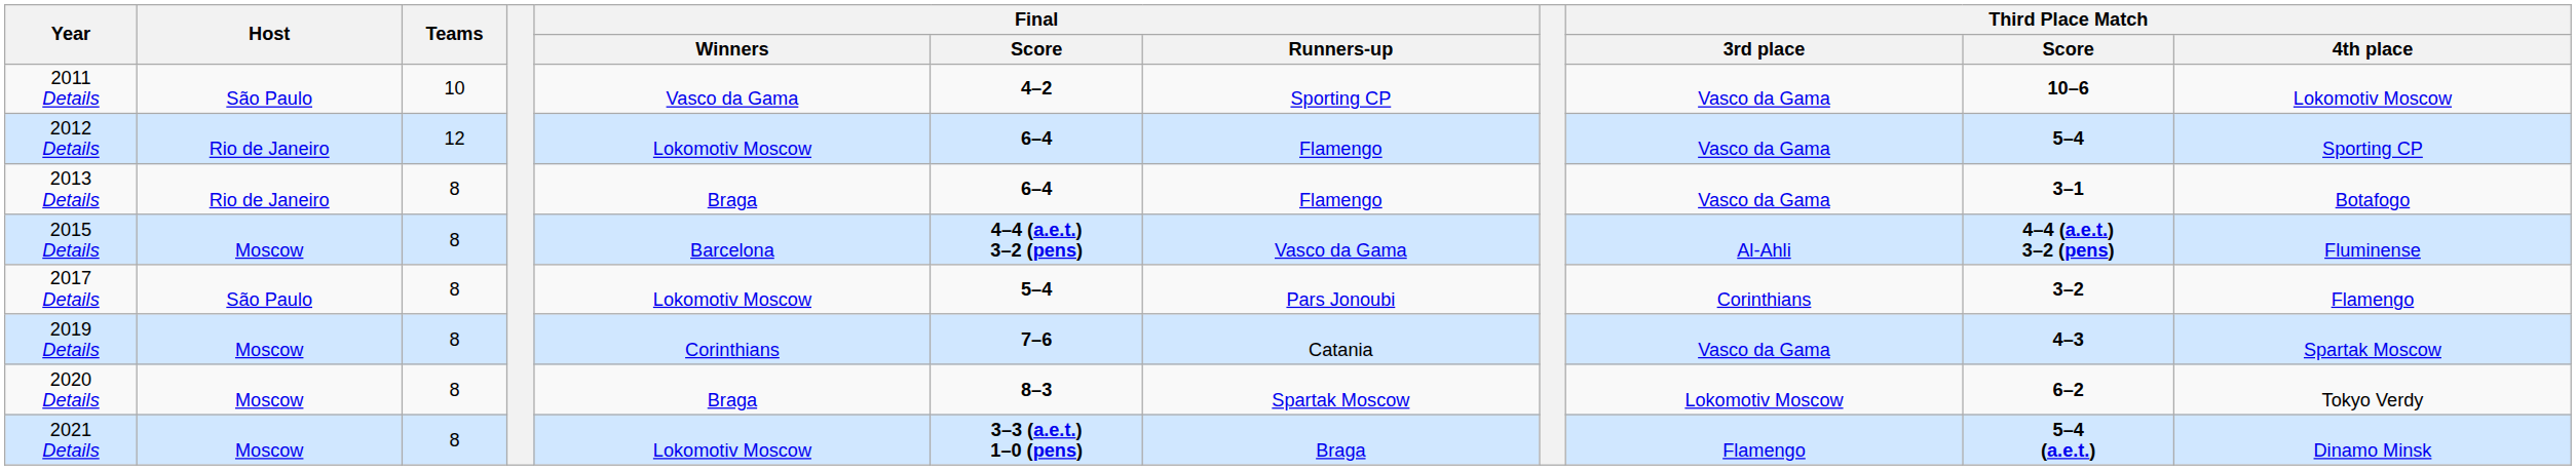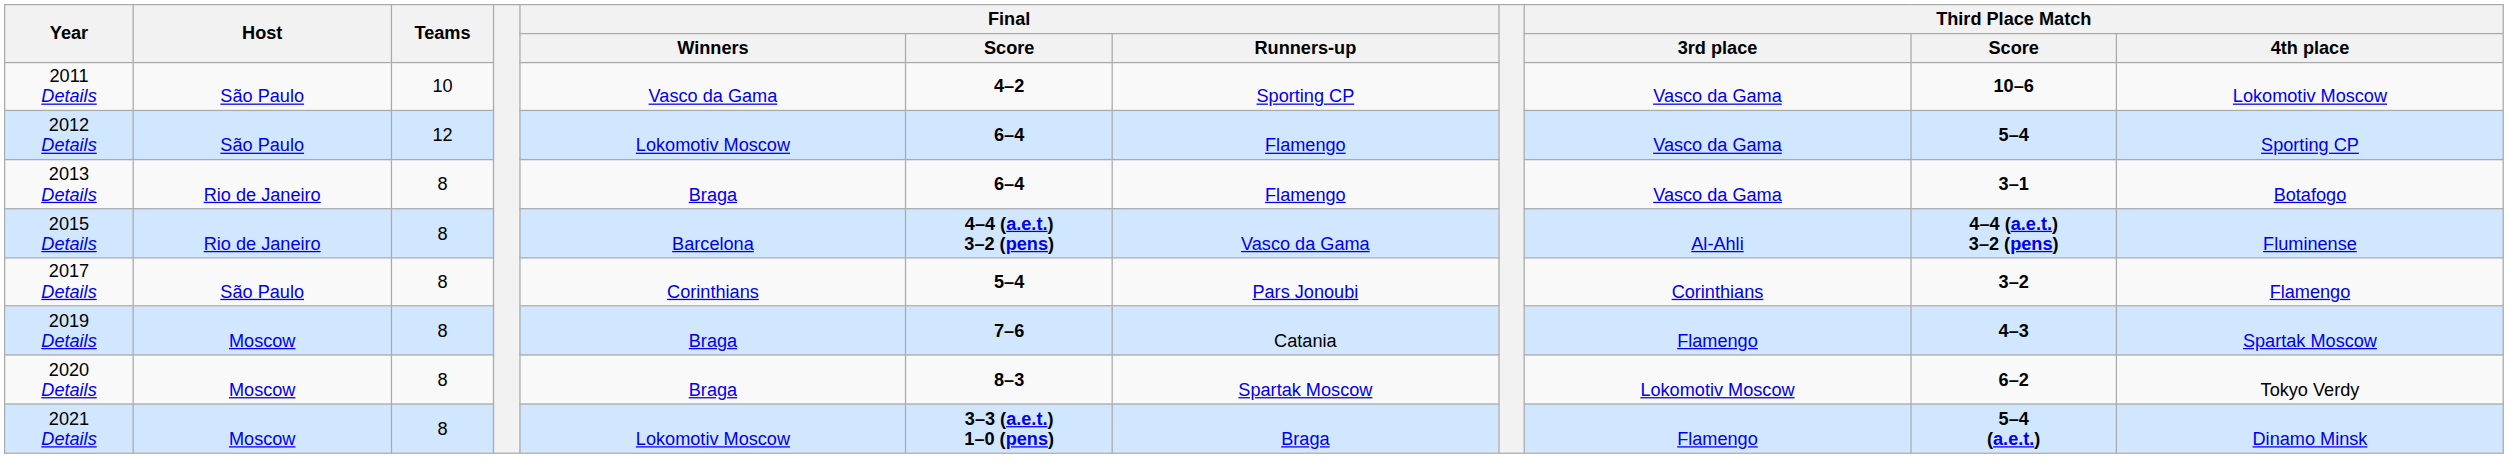2012 Details | Host: Rio de Janeiro -> São Paulo
2015 Details | Host: Moscow -> Rio de Janeiro
2017 Details | Final / Winners: Lokomotiv Moscow -> Corinthians
2019 Details | Final / Winners: Corinthians -> Braga
2019 Details | Third Place Match / 3rd place: Vasco da Gama -> Flamengo
